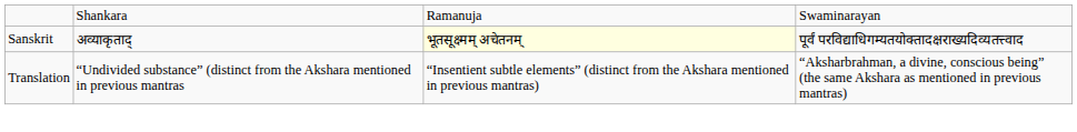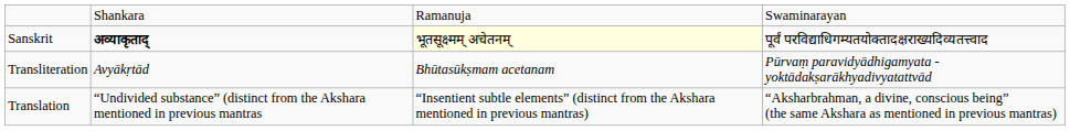Sanskrit | column 2: normal -> bold
+ row: Transliteration | Avyākṛtād | Bhūtasūkṣmam acetanam | Pūrvaṃ paravidyādhigamyata - yoktādakṣarākhyadivyatattvād
